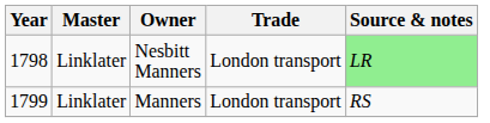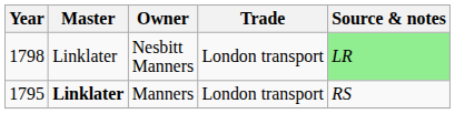Manners | Year: 1799 -> 1795
Manners | Master: normal -> bold
